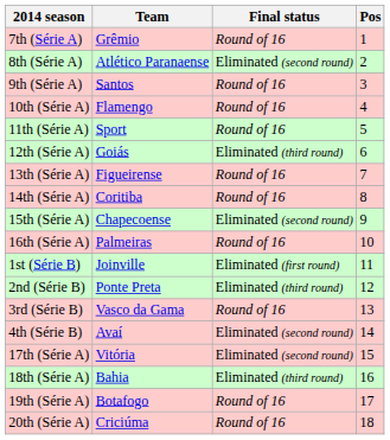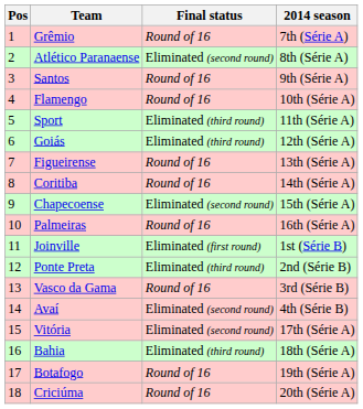columns swapped: Pos <-> 2014 season
Sport | Final status: Round of 16 -> Eliminated (third round)
